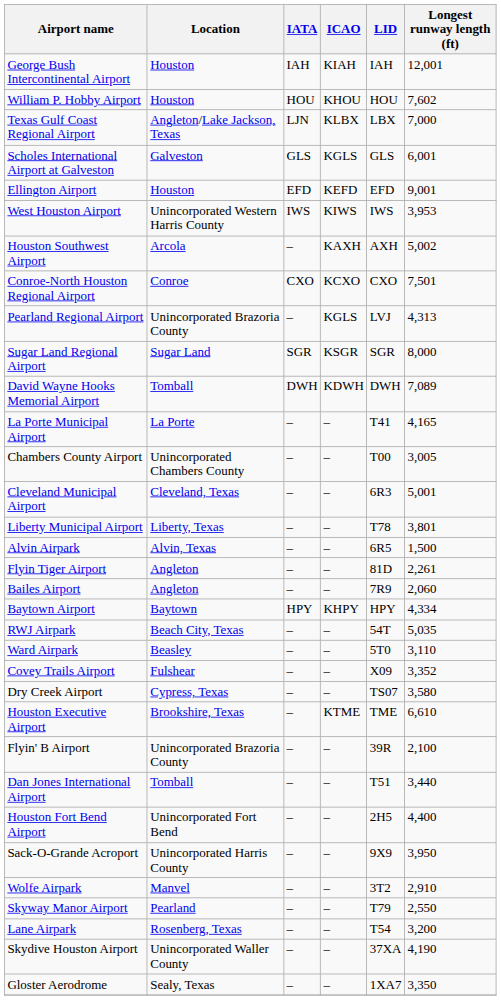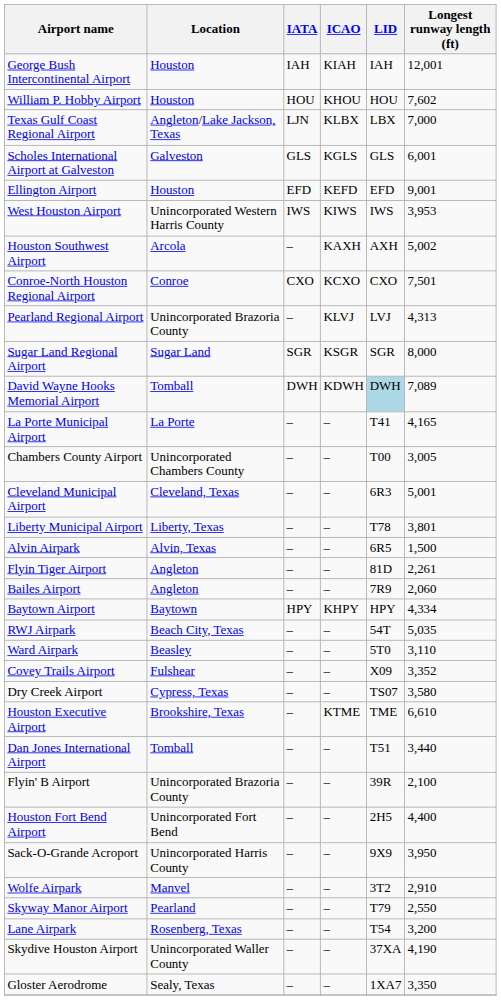Pearland Regional Airport | ICAO: KGLS -> KLVJ
David Wayne Hooks Memorial Airport | LID: no background -> lightblue background
rows swapped: Dan Jones International Airport <-> Flyin' B Airport
